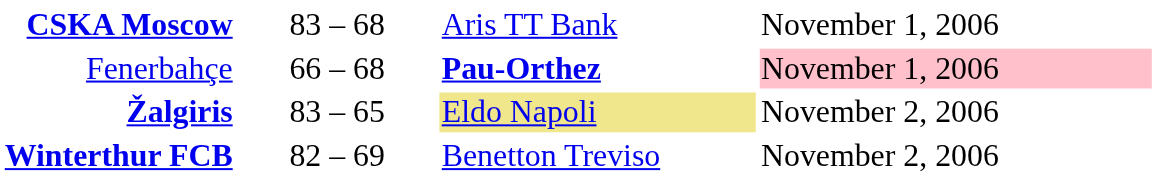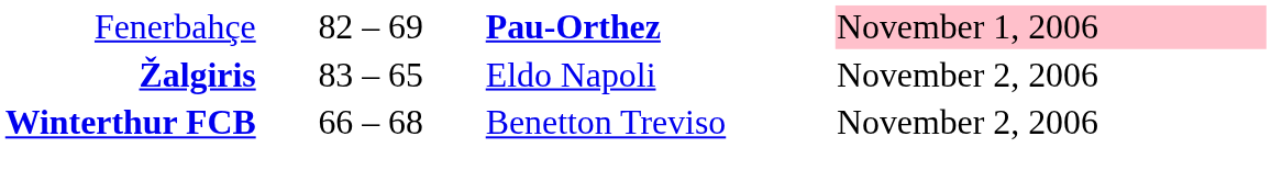- row: CSKA Moscow | 83 – 68 | Aris TT Bank | November 1, 2006
Fenerbahçe | column 2: 66 – 68 -> 82 – 69
Žalgiris | column 3: khaki background -> no background
Winterthur FCB | column 2: 82 – 69 -> 66 – 68
